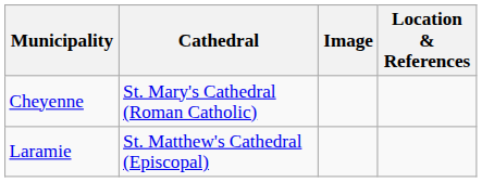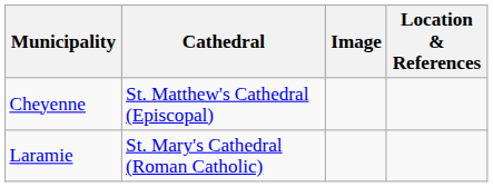Cheyenne | Cathedral: St. Mary's Cathedral (Roman Catholic) -> St. Matthew's Cathedral (Episcopal)
Laramie | Cathedral: St. Matthew's Cathedral (Episcopal) -> St. Mary's Cathedral (Roman Catholic)
